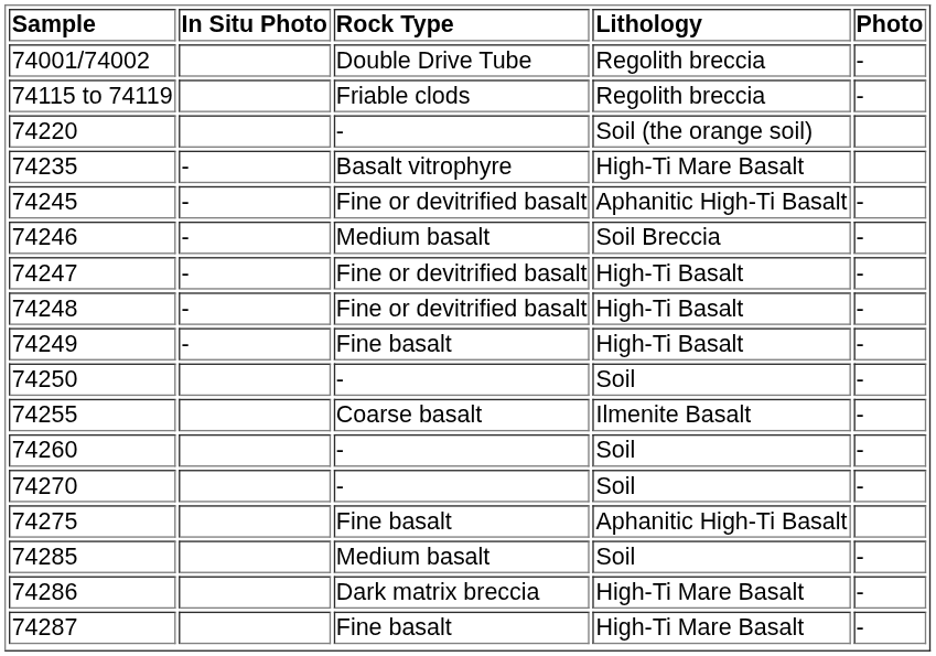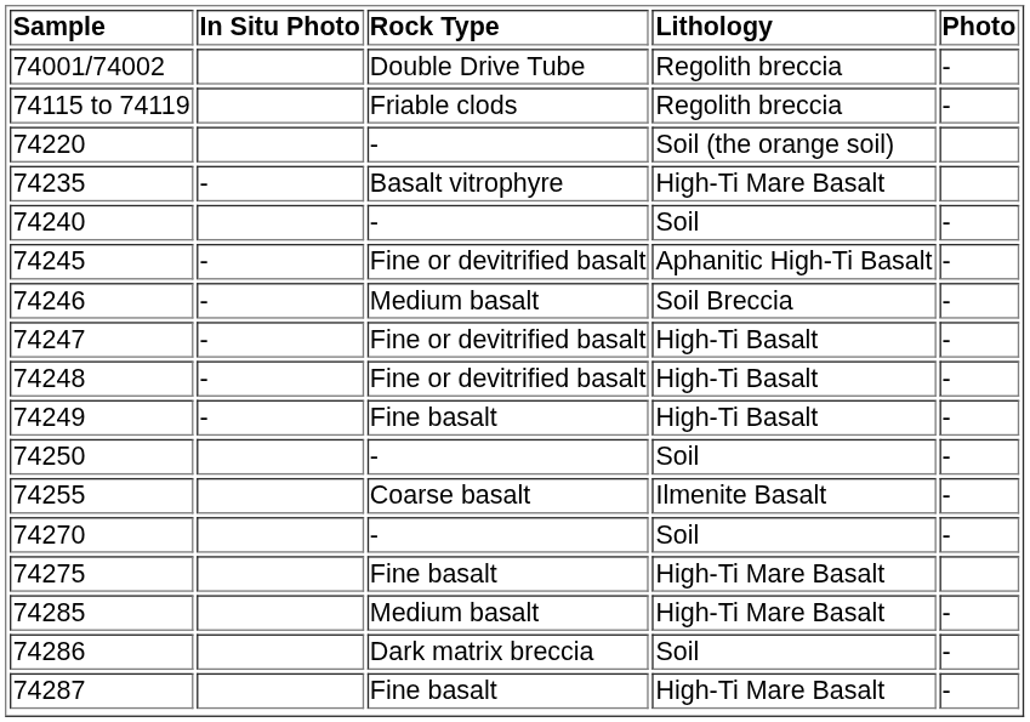+ row: 74240 | - | Soil | -
- row: 74260 | - | Soil | -
74275 | Lithology: Aphanitic High-Ti Basalt -> High-Ti Mare Basalt
74285 | Lithology: Soil -> High-Ti Mare Basalt
74286 | Lithology: High-Ti Mare Basalt -> Soil
